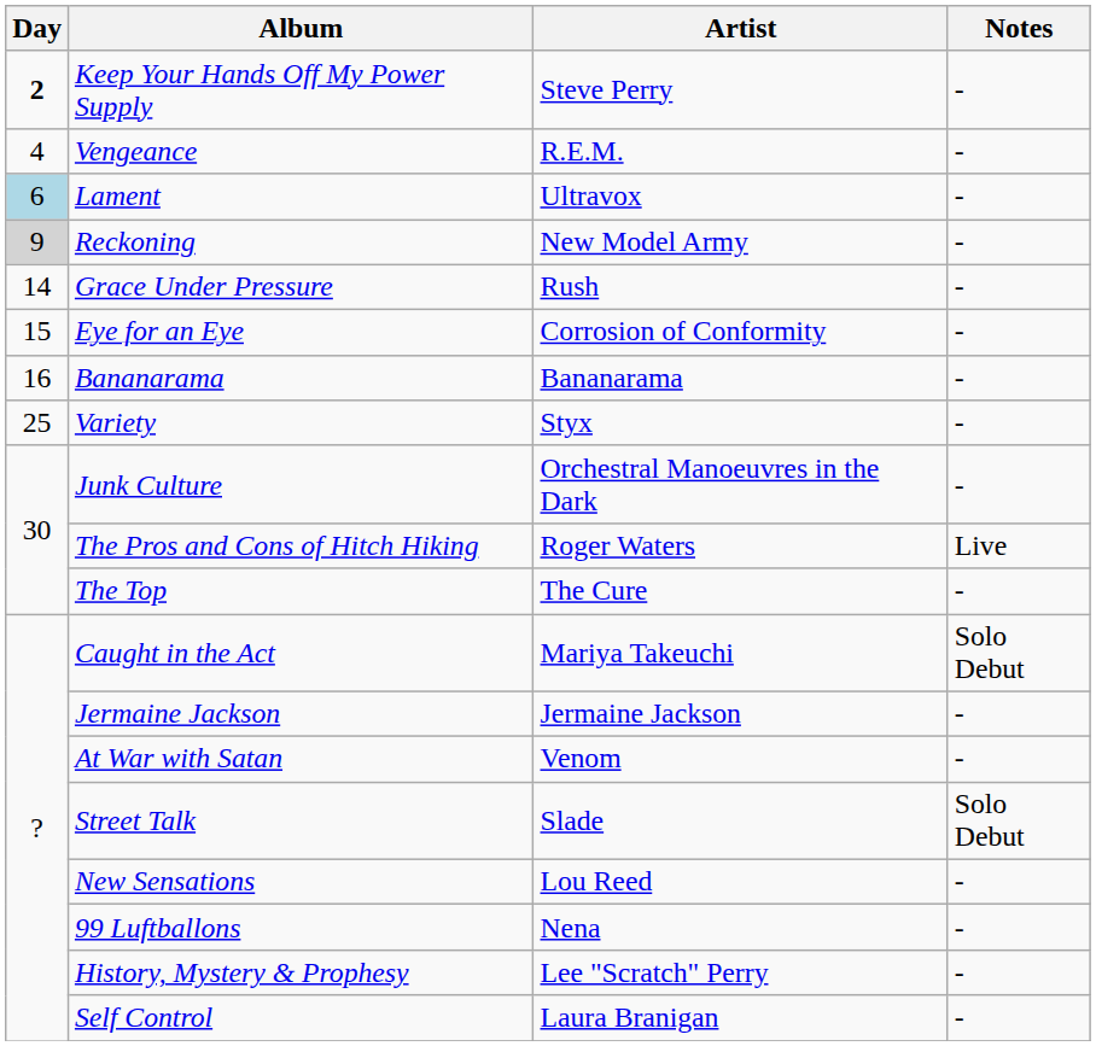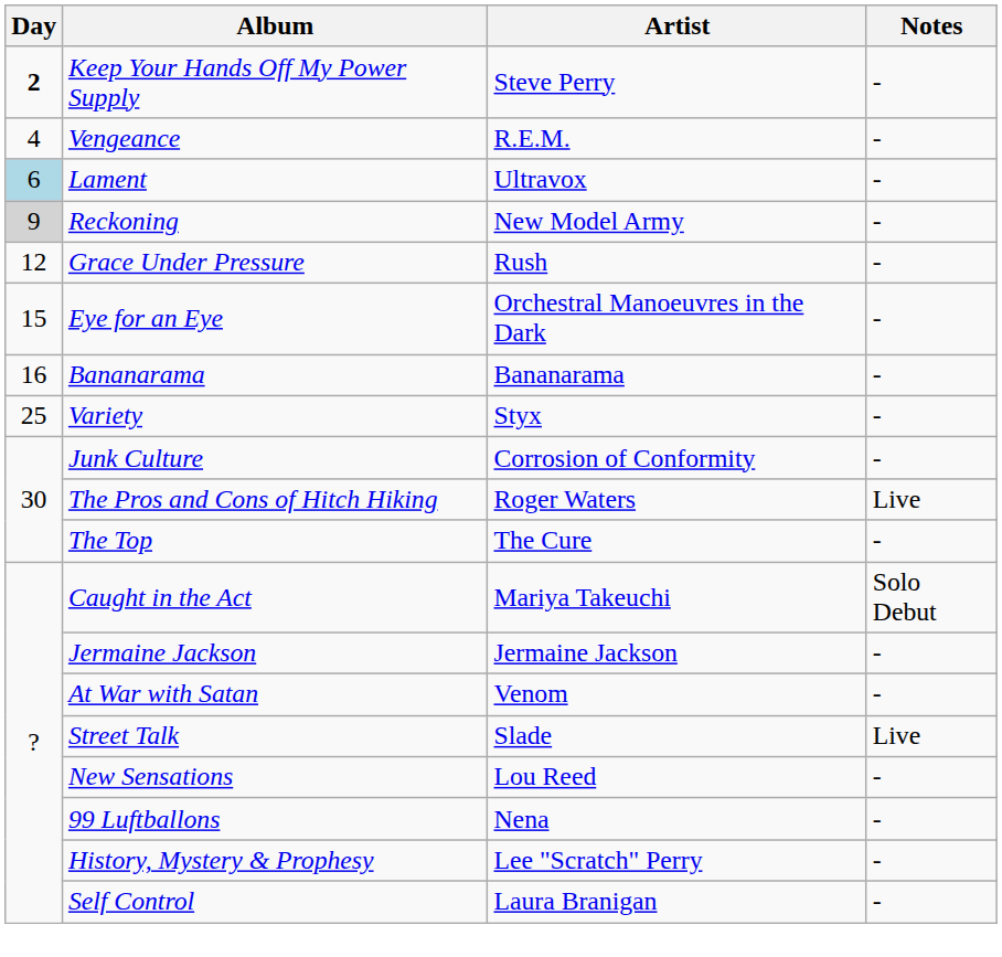Grace Under Pressure | Day: 14 -> 12
Eye for an Eye | Artist: Corrosion of Conformity -> Orchestral Manoeuvres in the Dark
Junk Culture | Artist: Orchestral Manoeuvres in the Dark -> Corrosion of Conformity
Street Talk | Notes: Solo Debut -> Live
